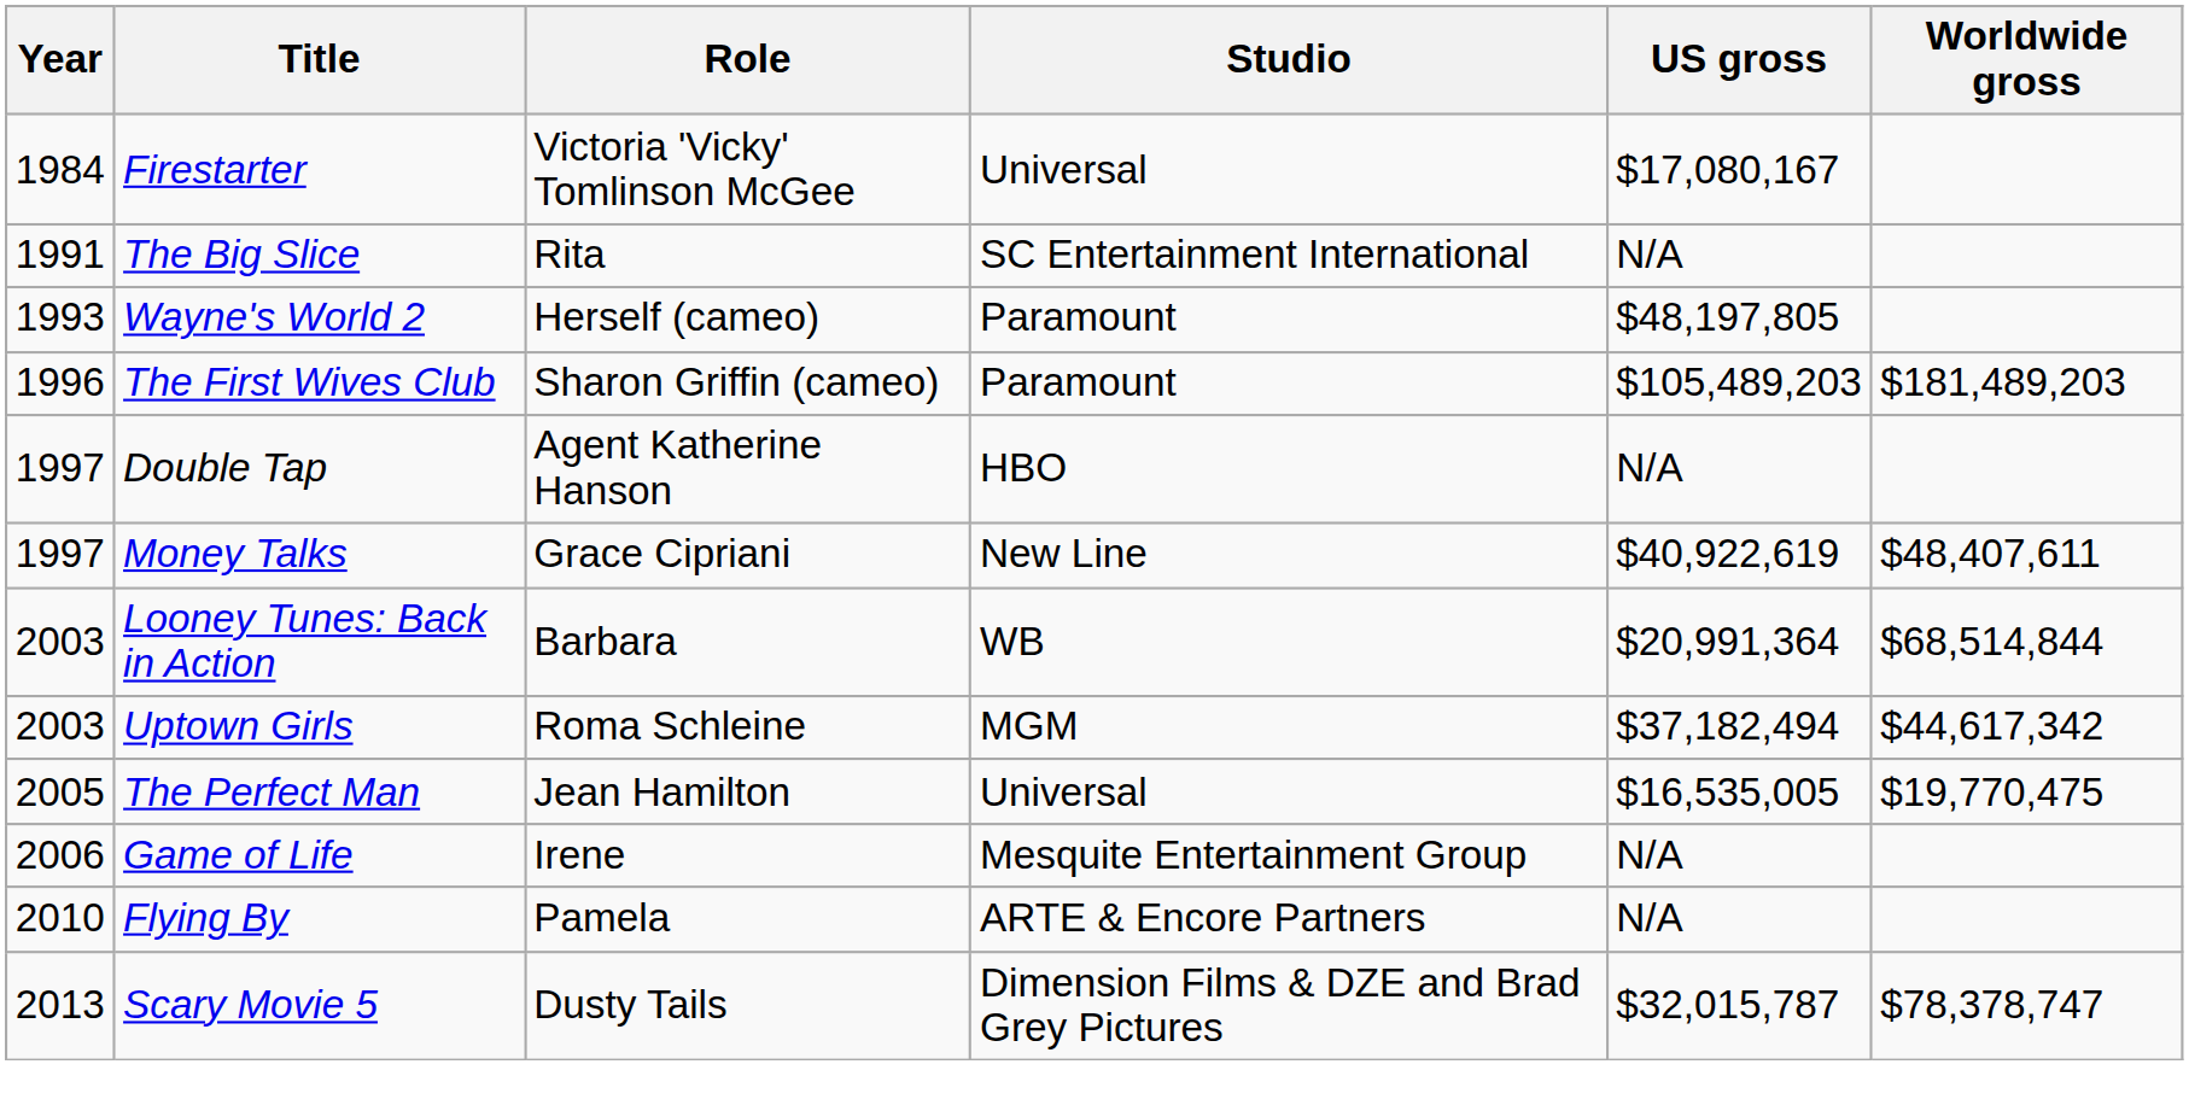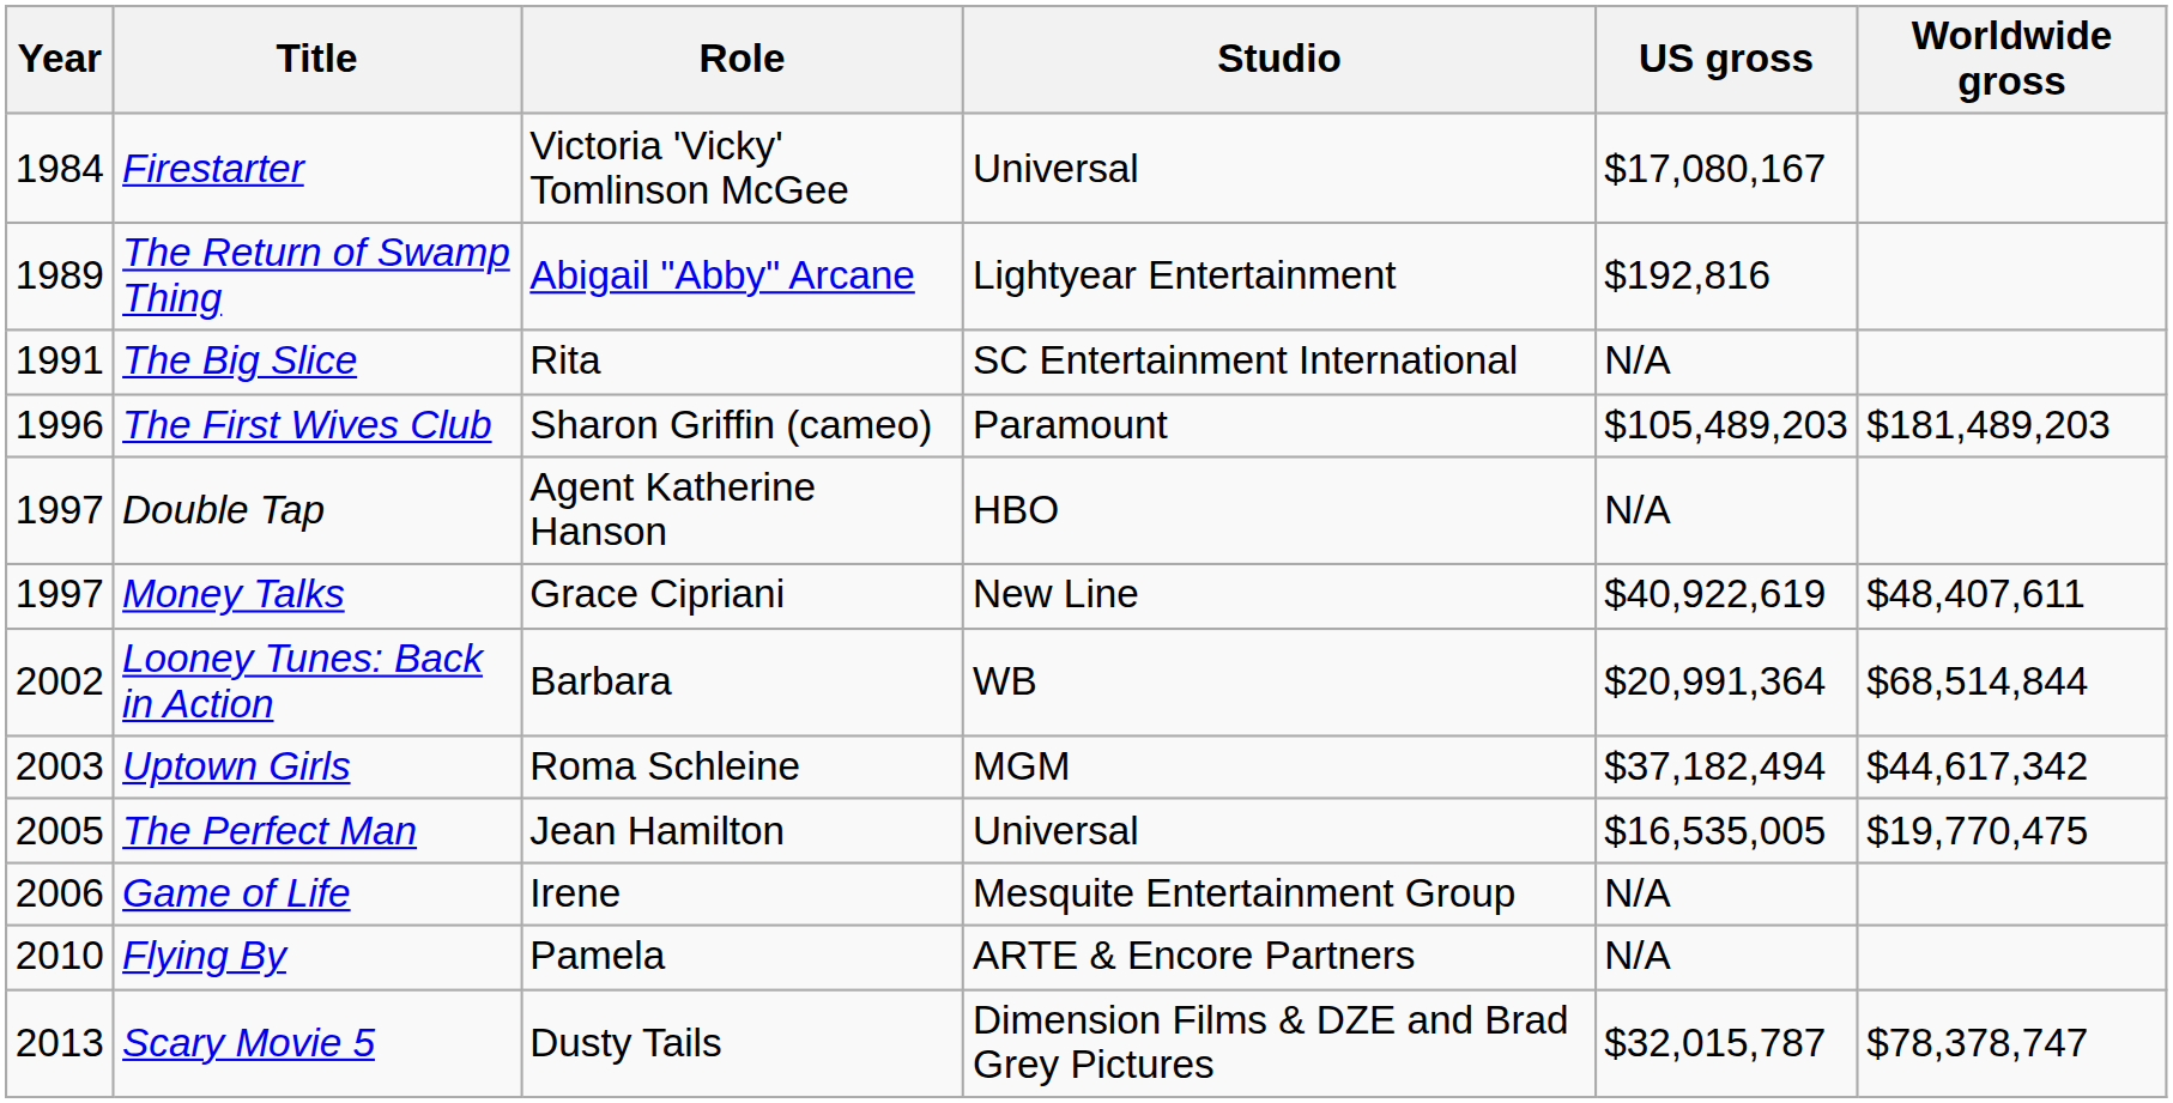+ row: 1989 | The Return of Swamp Thing | Abigail "Abby" Arcane | Lightyear Entertainment | $192,816
- row: 1993 | Wayne's World 2 | Herself (cameo) | Paramount | $48,197,805
Looney Tunes: Back in Action | Year: 2003 -> 2002
